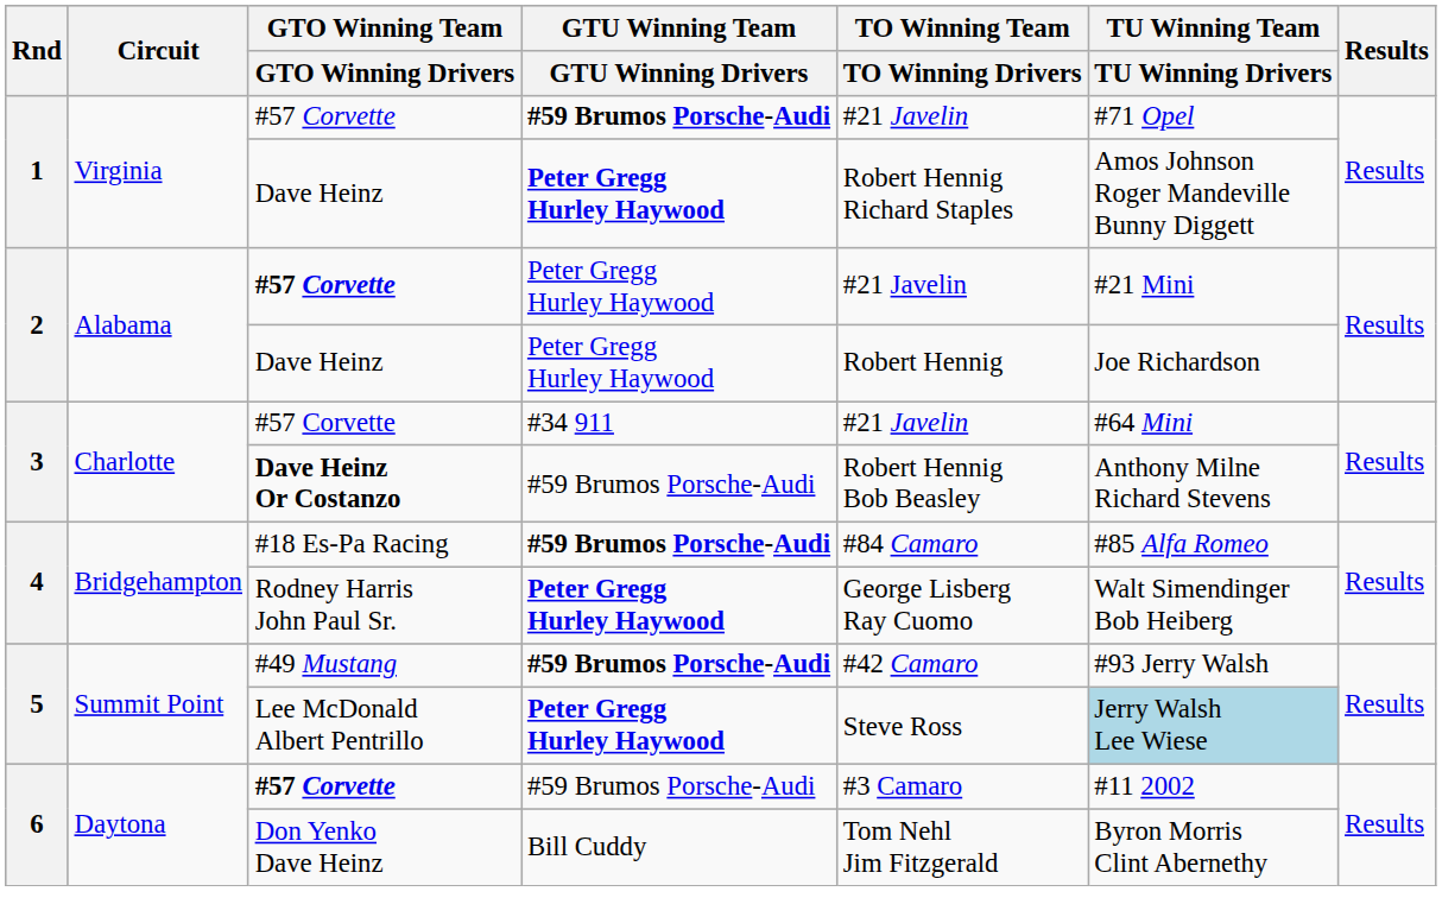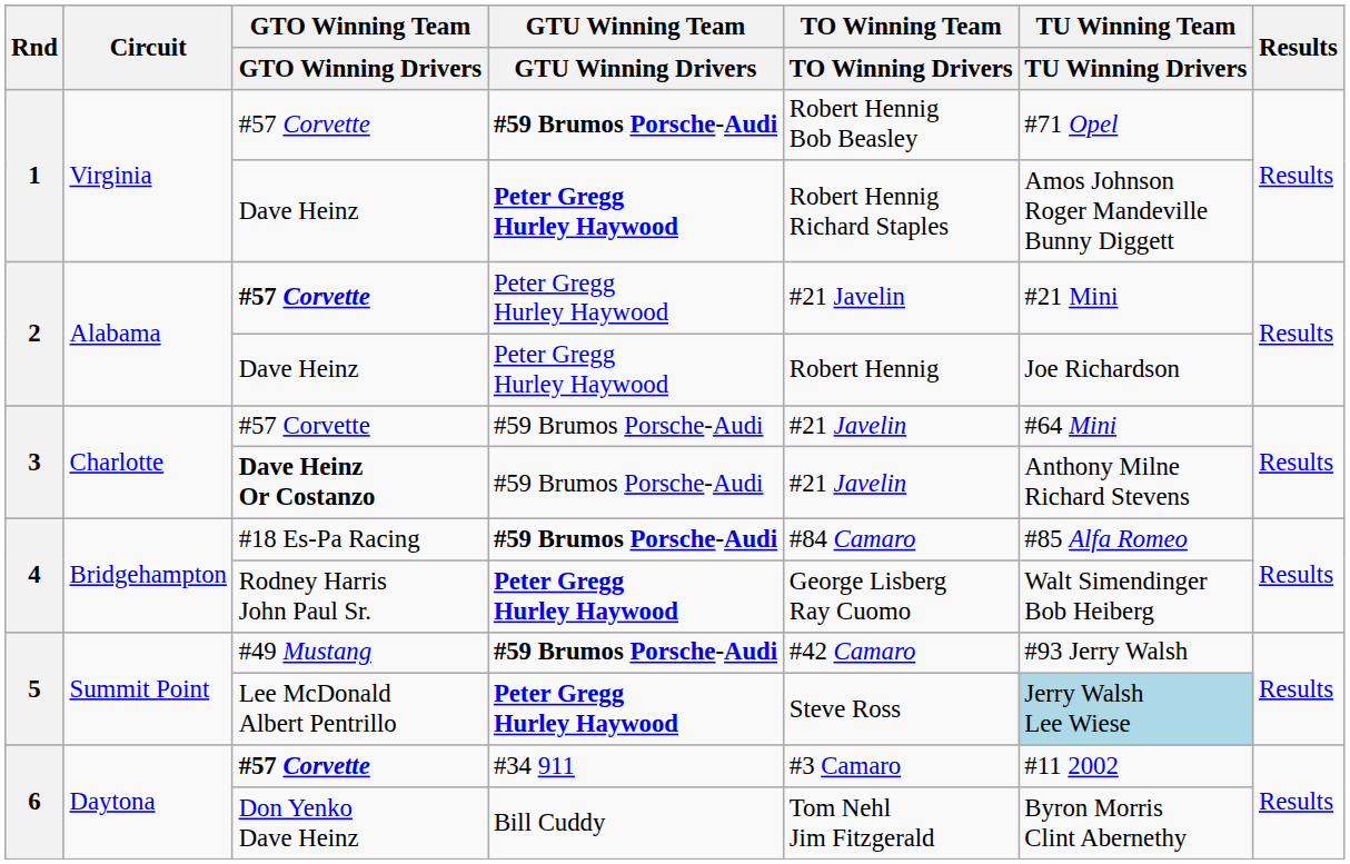1 / #57 Corvette | TO Winning Team / TO Winning Drivers: #21 Javelin -> Robert Hennig Bob Beasley
3 / #57 Corvette | GTU Winning Team / GTU Winning Drivers: #34 911 -> #59 Brumos Porsche-Audi
Dave Heinz Or Costanzo | TO Winning Team / TO Winning Drivers: Robert Hennig Bob Beasley -> #21 Javelin
6 / #57 Corvette | GTU Winning Team / GTU Winning Drivers: #59 Brumos Porsche-Audi -> #34 911
